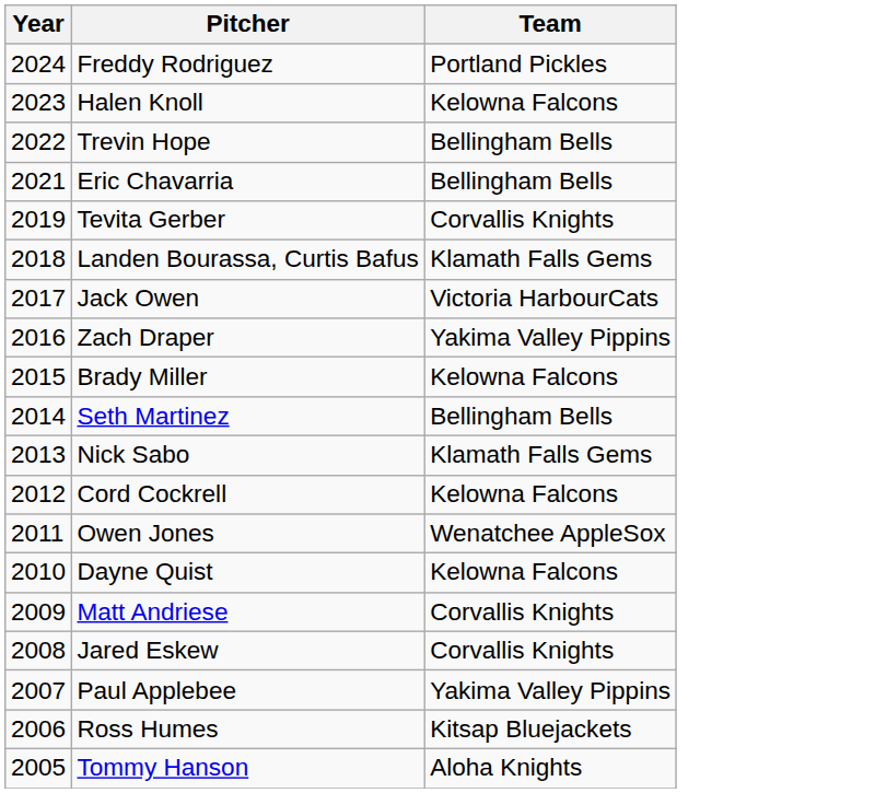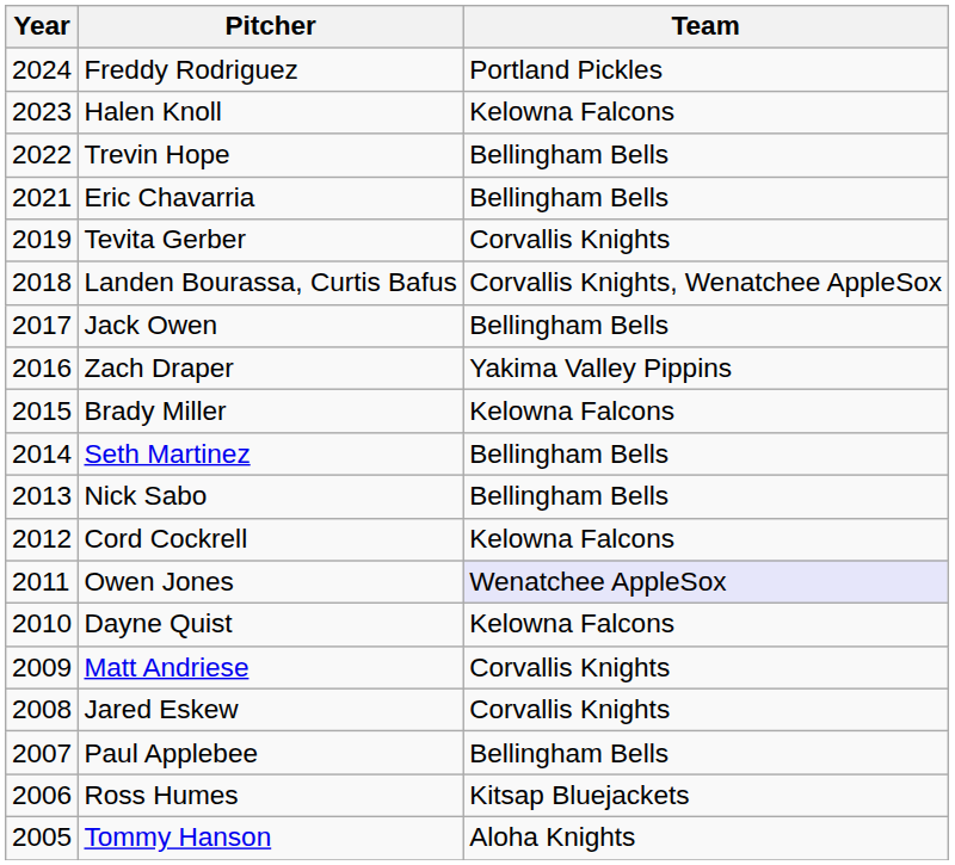Landen Bourassa, Curtis Bafus | Team: Klamath Falls Gems -> Corvallis Knights, Wenatchee AppleSox
Jack Owen | Team: Victoria HarbourCats -> Bellingham Bells
Nick Sabo | Team: Klamath Falls Gems -> Bellingham Bells
Owen Jones | Team: no background -> lavender background
Paul Applebee | Team: Yakima Valley Pippins -> Bellingham Bells
